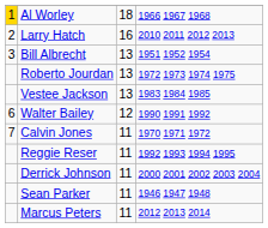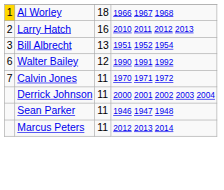- row: Roberto Jourdan | 13 | 1972 1973 1974 1975
- row: Vestee Jackson | 13 | 1983 1984 1985
- row: Reggie Reser | 11 | 1992 1993 1994 1995
